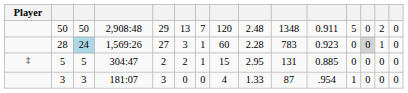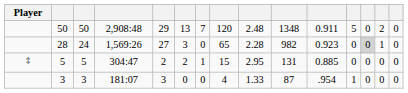28 | column 3: lightblue background -> no background
28 | column 7: 1 -> 0
28 | column 8: 60 -> 65
28 | column 10: 783 -> 982
